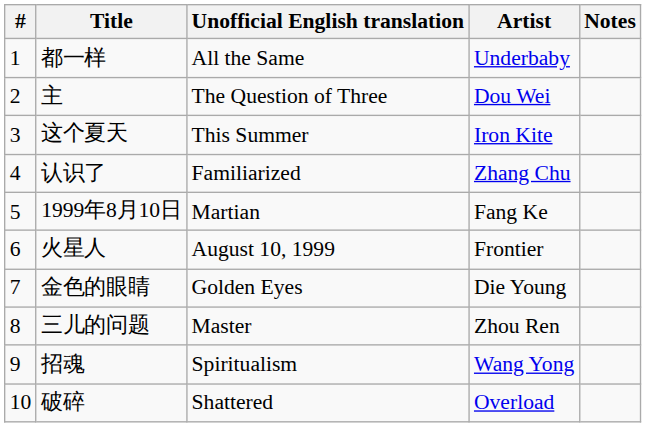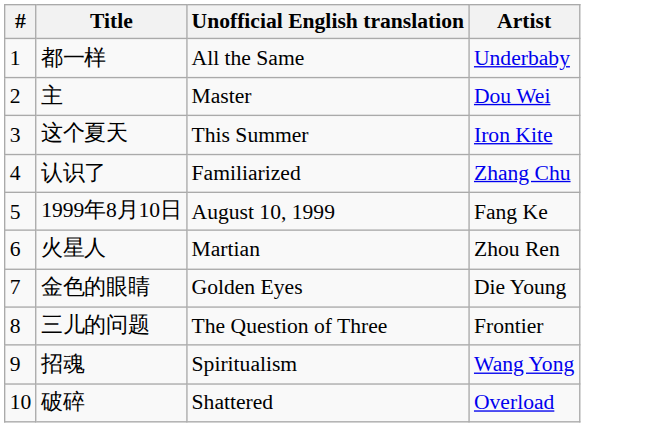- column: Notes
主 | Unofficial English translation: The Question of Three -> Master
1999年8月10日 | Unofficial English translation: Martian -> August 10, 1999
火星人 | Unofficial English translation: August 10, 1999 -> Martian
火星人 | Artist: Frontier -> Zhou Ren
三儿的问题 | Unofficial English translation: Master -> The Question of Three
三儿的问题 | Artist: Zhou Ren -> Frontier
